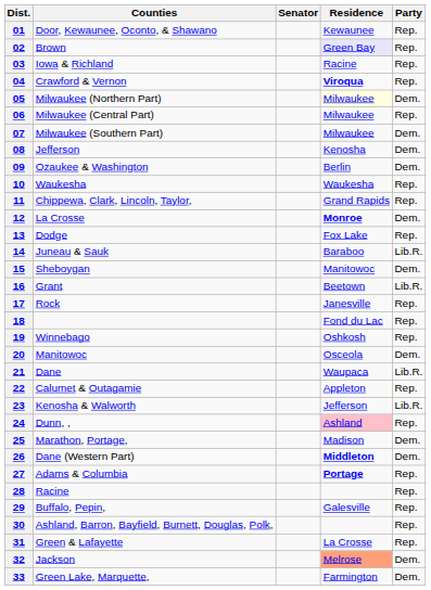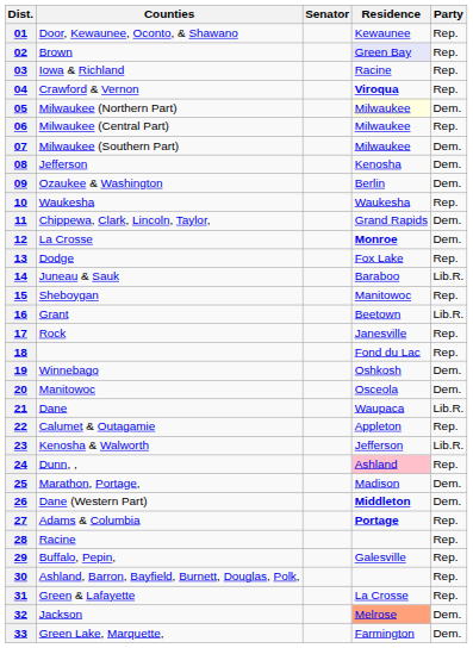11 | Party: Rep. -> Dem.
15 | Party: Dem. -> Rep.
19 | Party: Rep. -> Dem.
